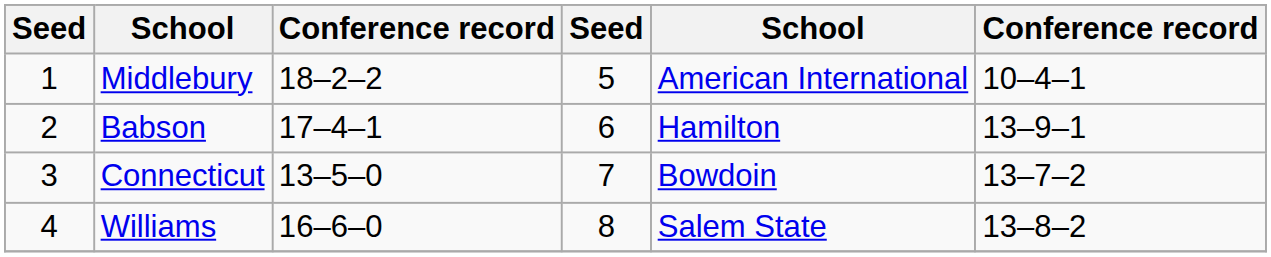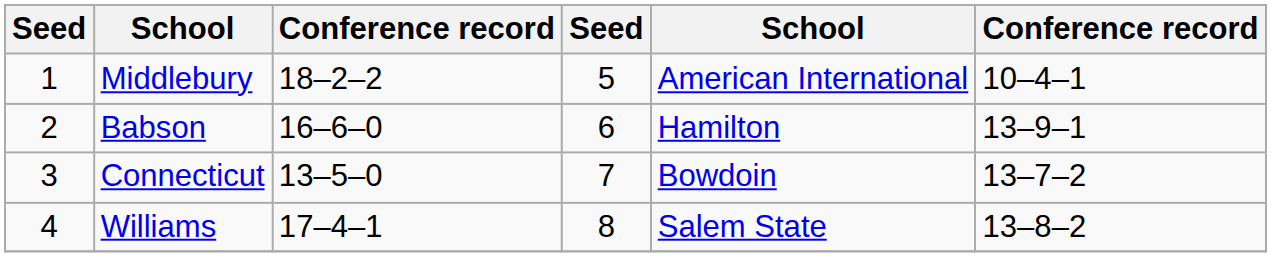Babson | column 3: 17–4–1 -> 16–6–0
Williams | column 3: 16–6–0 -> 17–4–1
